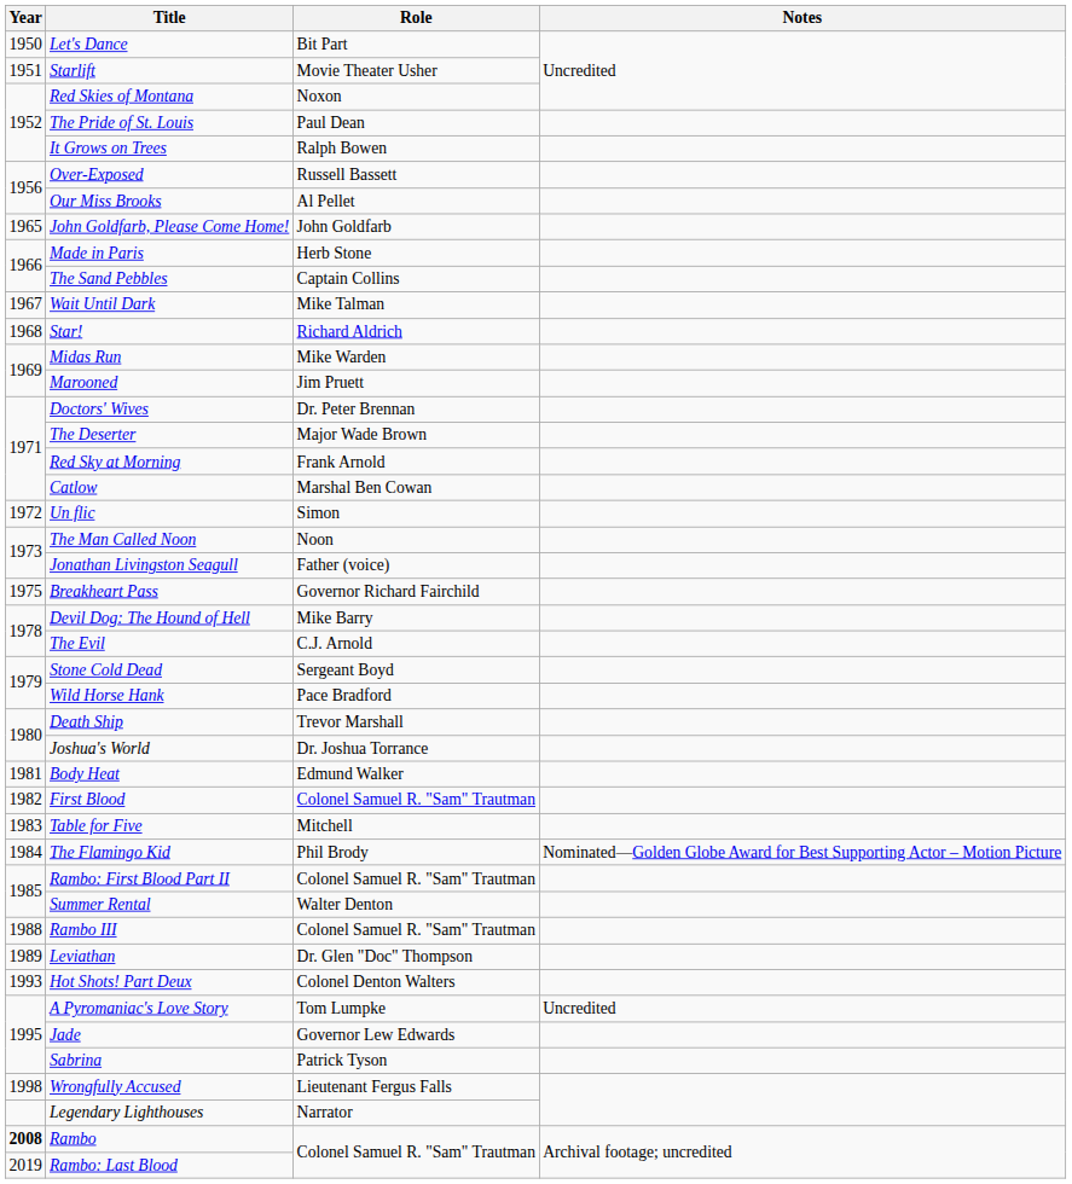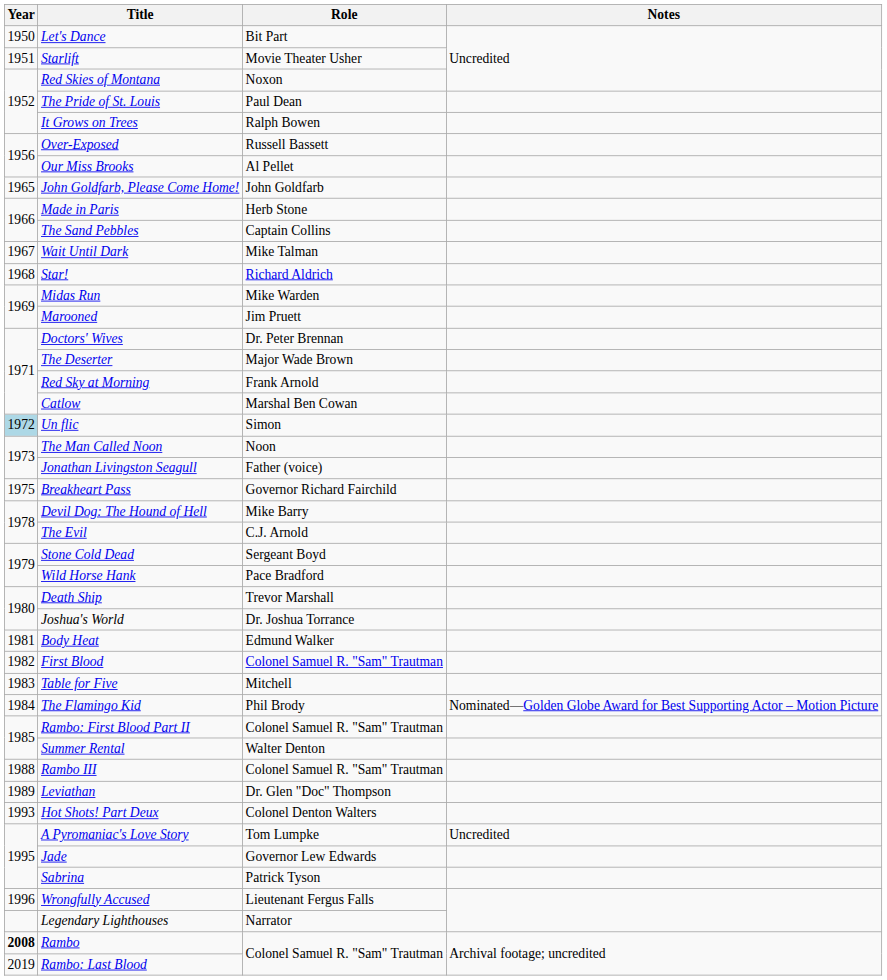Un flic | Year: no background -> lightblue background
Wrongfully Accused | Year: 1998 -> 1996
